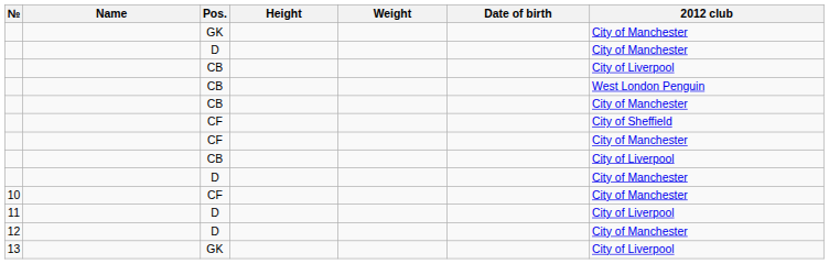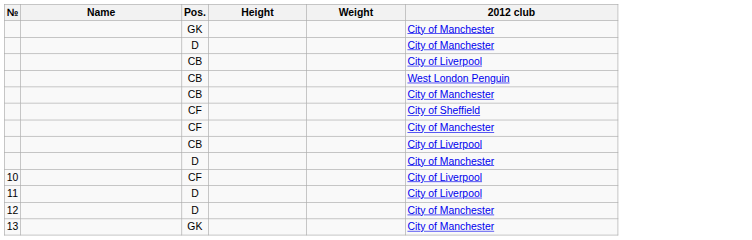- column: Date of birth
10 | 2012 club: City of Manchester -> City of Liverpool
13 | 2012 club: City of Liverpool -> City of Manchester
